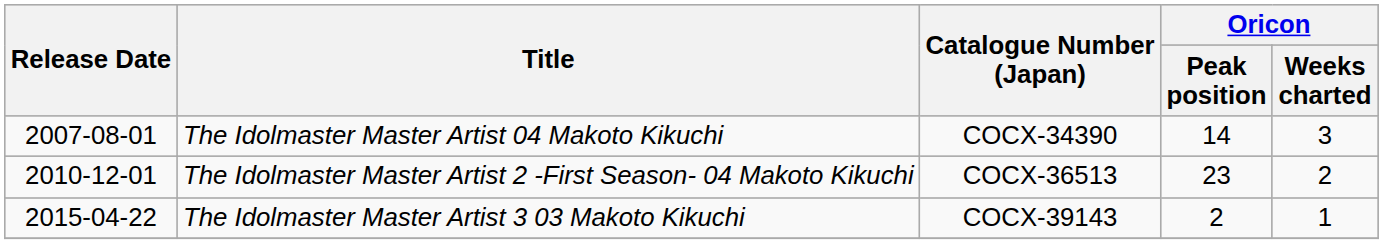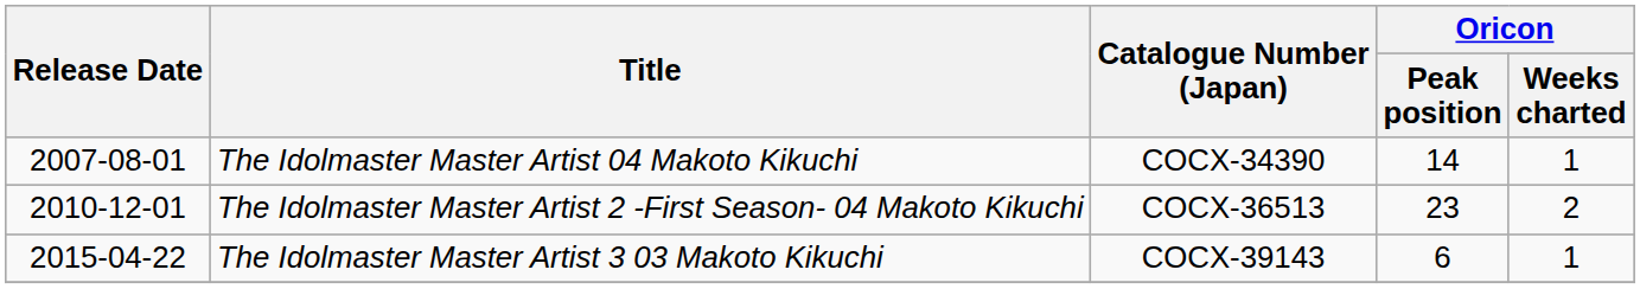The Idolmaster Master Artist 04 Makoto Kikuchi | Oricon / Weeks charted: 3 -> 1
The Idolmaster Master Artist 3 03 Makoto Kikuchi | Oricon / Peak position: 2 -> 6
